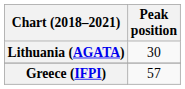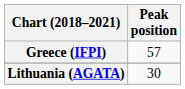rows swapped: Greece (IFPI) <-> Lithuania (AGATA)
